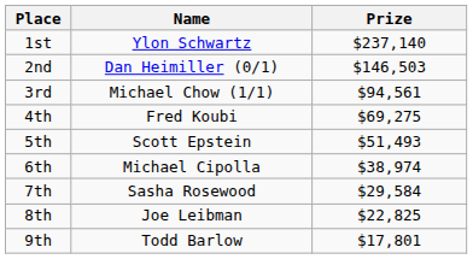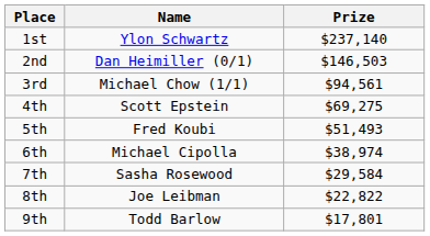4th | Name: Fred Koubi -> Scott Epstein
5th | Name: Scott Epstein -> Fred Koubi
8th | Prize: $22,825 -> $22,822
